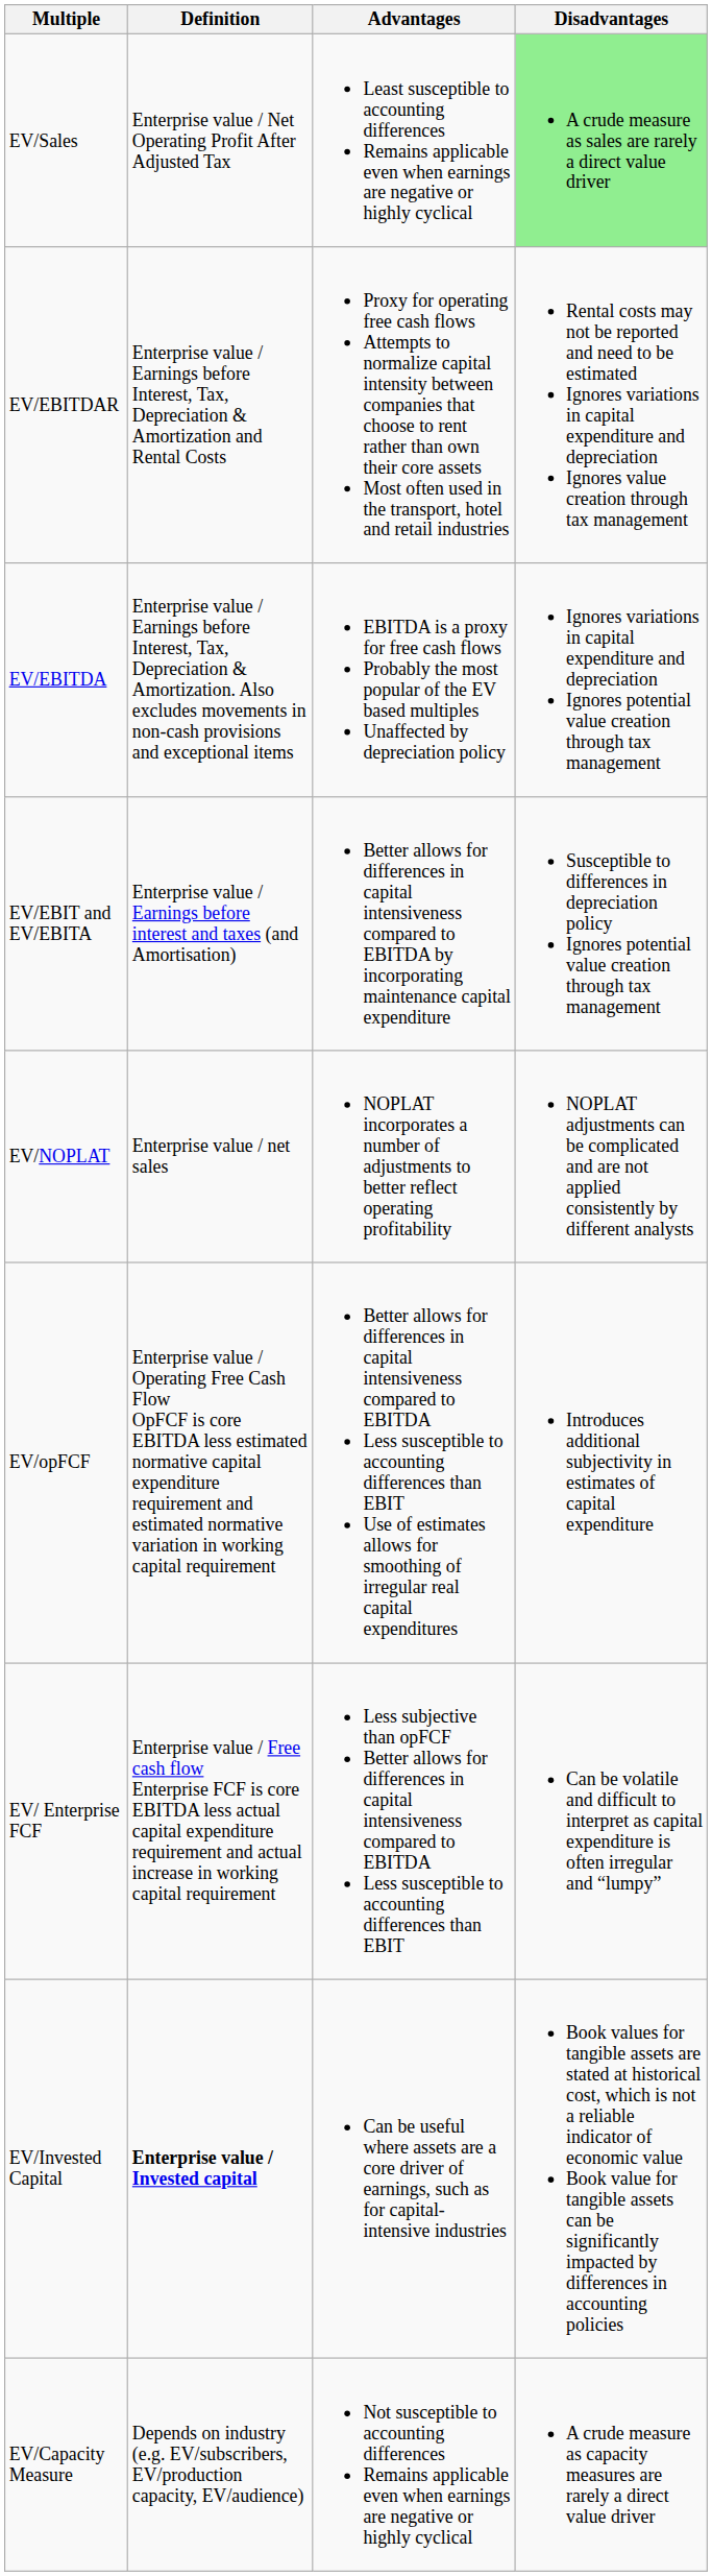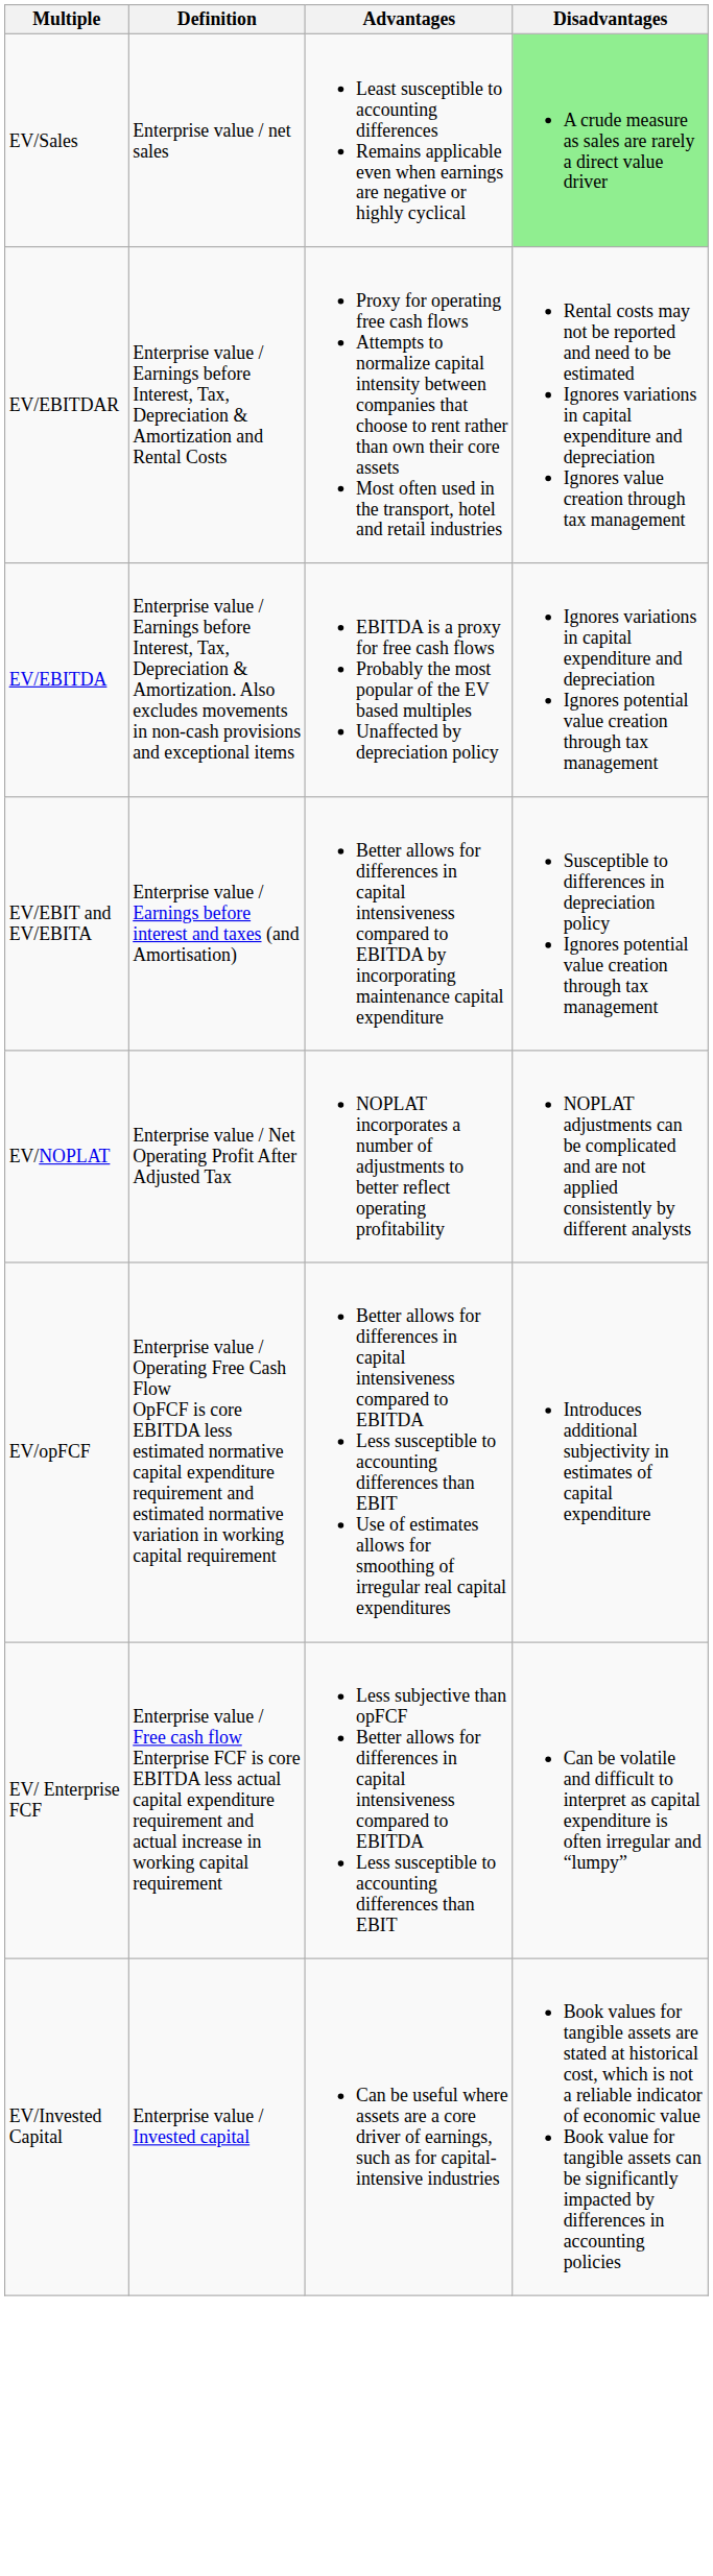EV/Sales | Definition: Enterprise value / Net Operating Profit After Adjusted Tax -> Enterprise value / net sales
EV/NOPLAT | Definition: Enterprise value / net sales -> Enterprise value / Net Operating Profit After Adjusted Tax
EV/Invested Capital | Definition: bold -> normal
- row: EV/Capacity Measure | Depends on industry (e.g. EV/subscribers, EV/production capacity, EV/audience) | Not susceptible to accounting differences Remains applicable even when earnings are negative or highly cyclical | A crude measure as capacity measures are rarely a direct value driver
